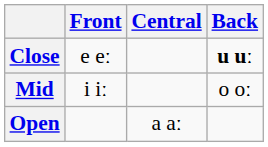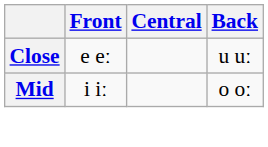Close | Back: bold -> normal
- row: Open | a aː
